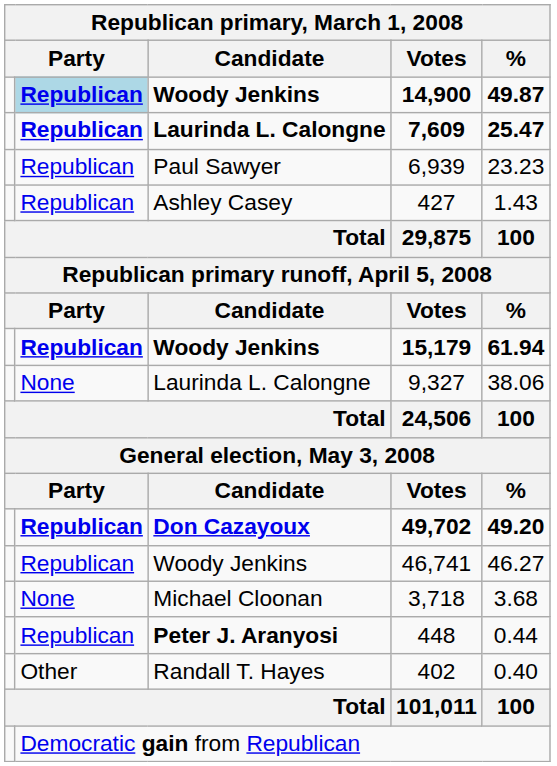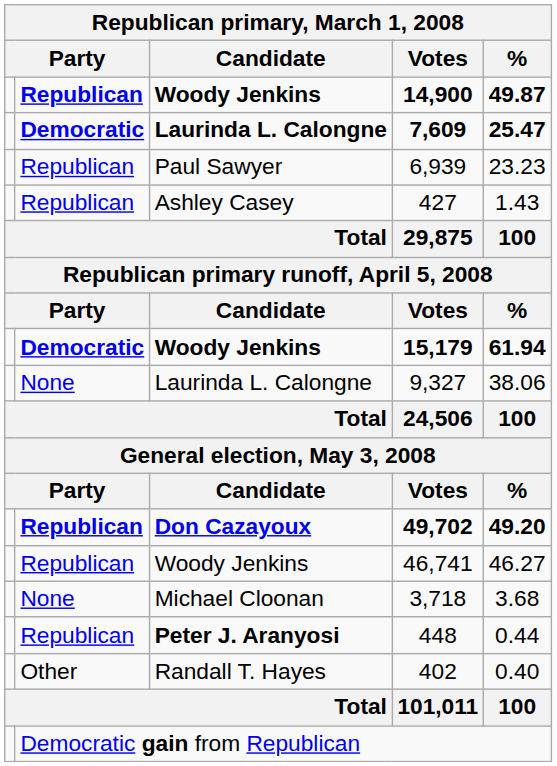14,900 | column 2: lightblue background -> no background
7,609 | column 2: Republican -> Democratic
15,179 | column 2: Republican -> Democratic
